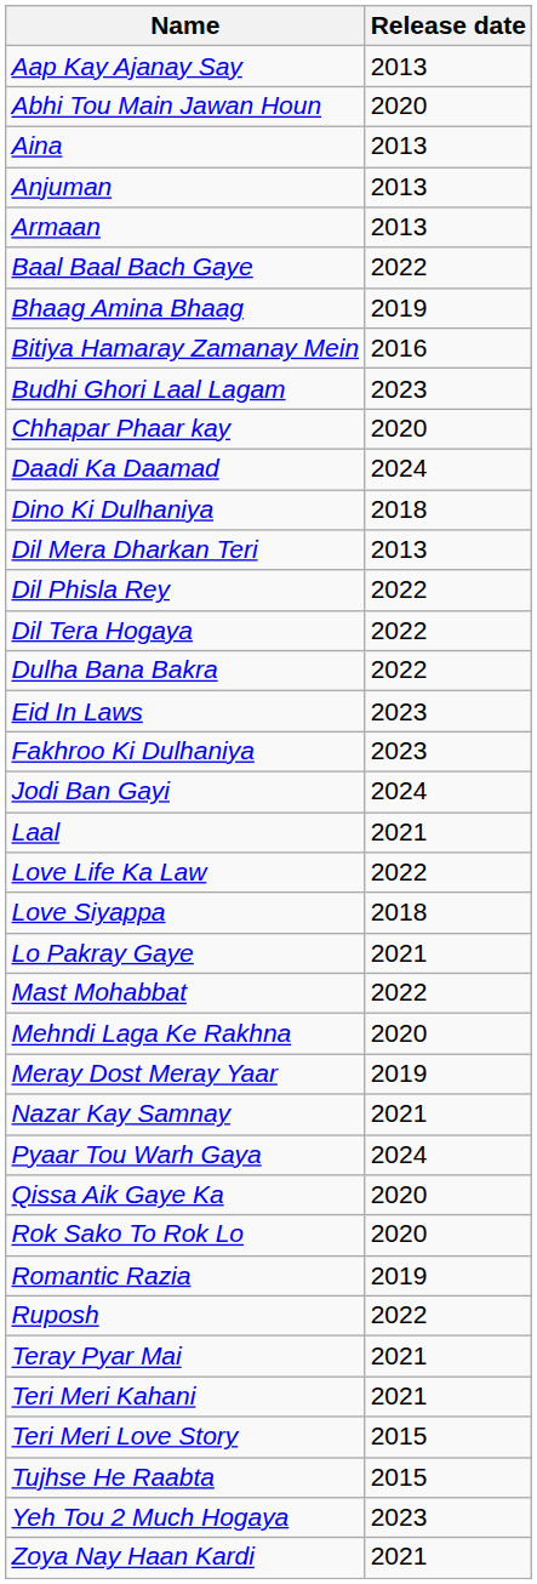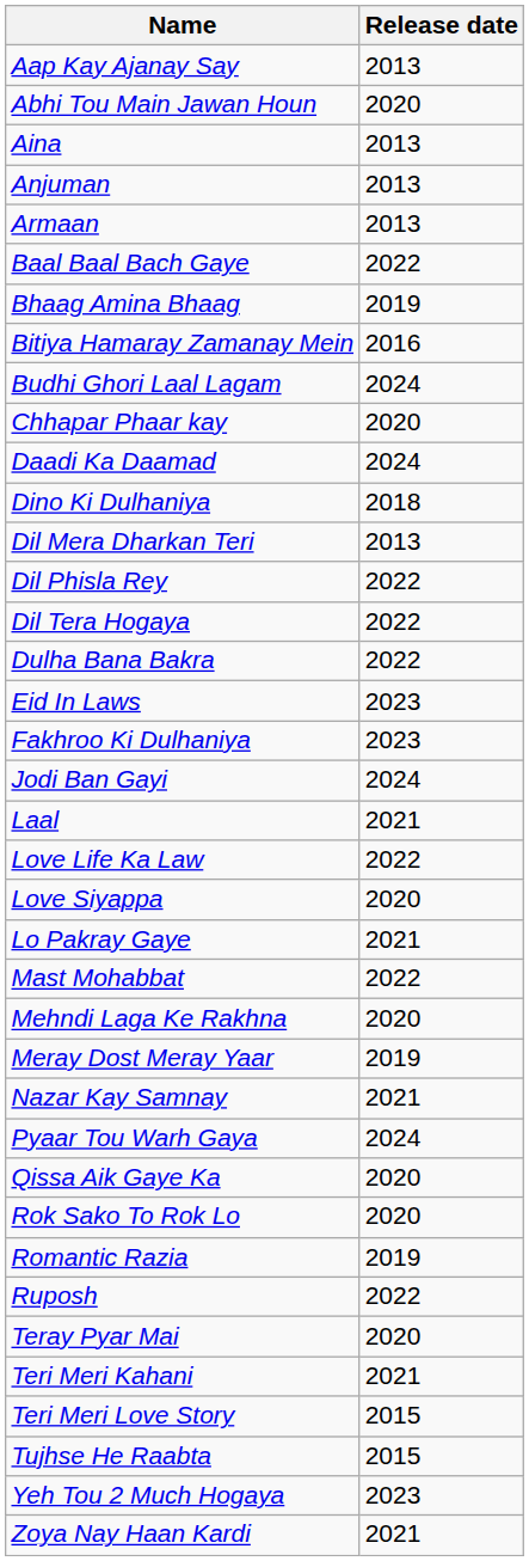Budhi Ghori Laal Lagam | Release date: 2023 -> 2024
Love Siyappa | Release date: 2018 -> 2020
Teray Pyar Mai | Release date: 2021 -> 2020
